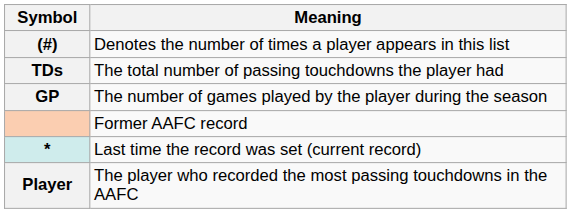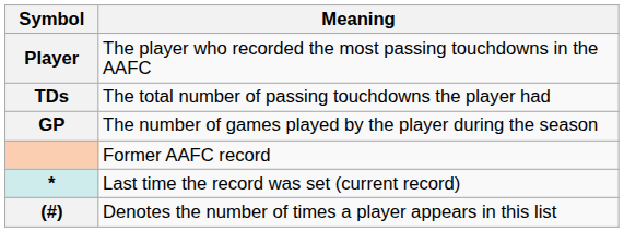rows swapped: Player <-> (#)
